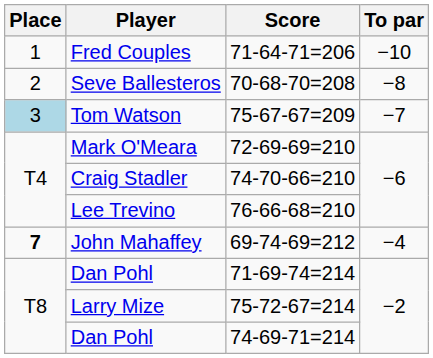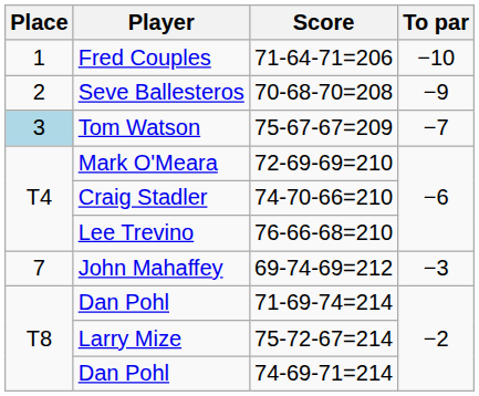Seve Ballesteros | To par: −8 -> −9
John Mahaffey | Place: bold -> normal
John Mahaffey | To par: −4 -> −3
